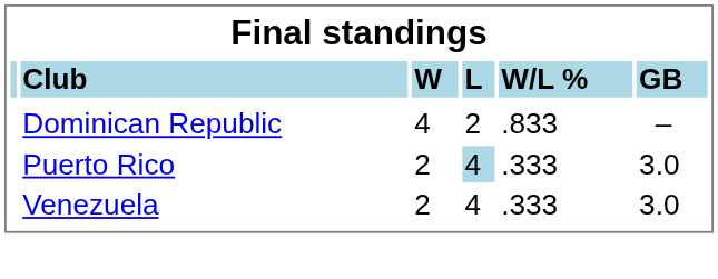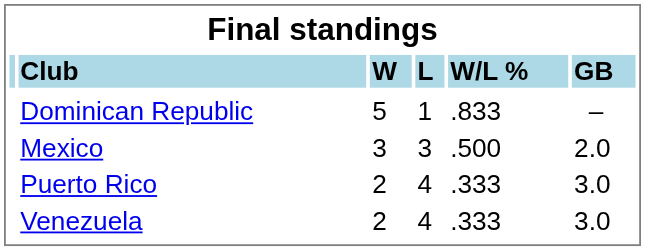Dominican Republic | column 3: 4 -> 5
Dominican Republic | column 4: 2 -> 1
+ row: Mexico | 3 | 3 | .500 | 2.0
Puerto Rico | column 4: lightblue background -> no background
